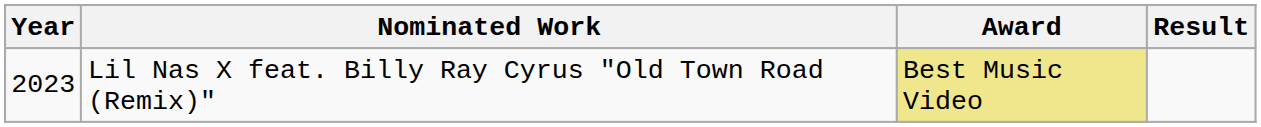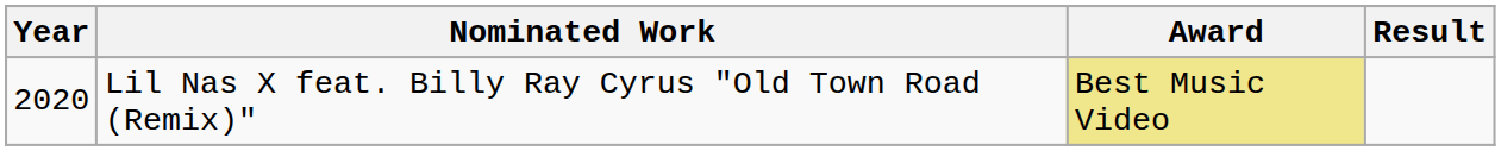Lil Nas X feat. Billy Ray Cyrus "Old Town Road (Remix)" | Year: 2023 -> 2020
